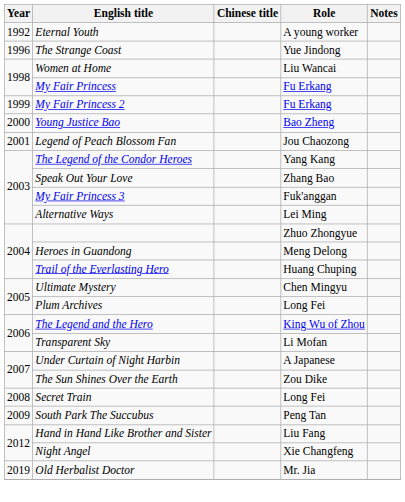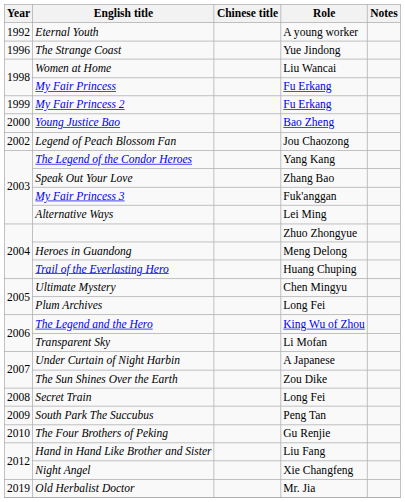Legend of Peach Blossom Fan | Year: 2001 -> 2002
+ row: 2010 | The Four Brothers of Peking | Gu Renjie
